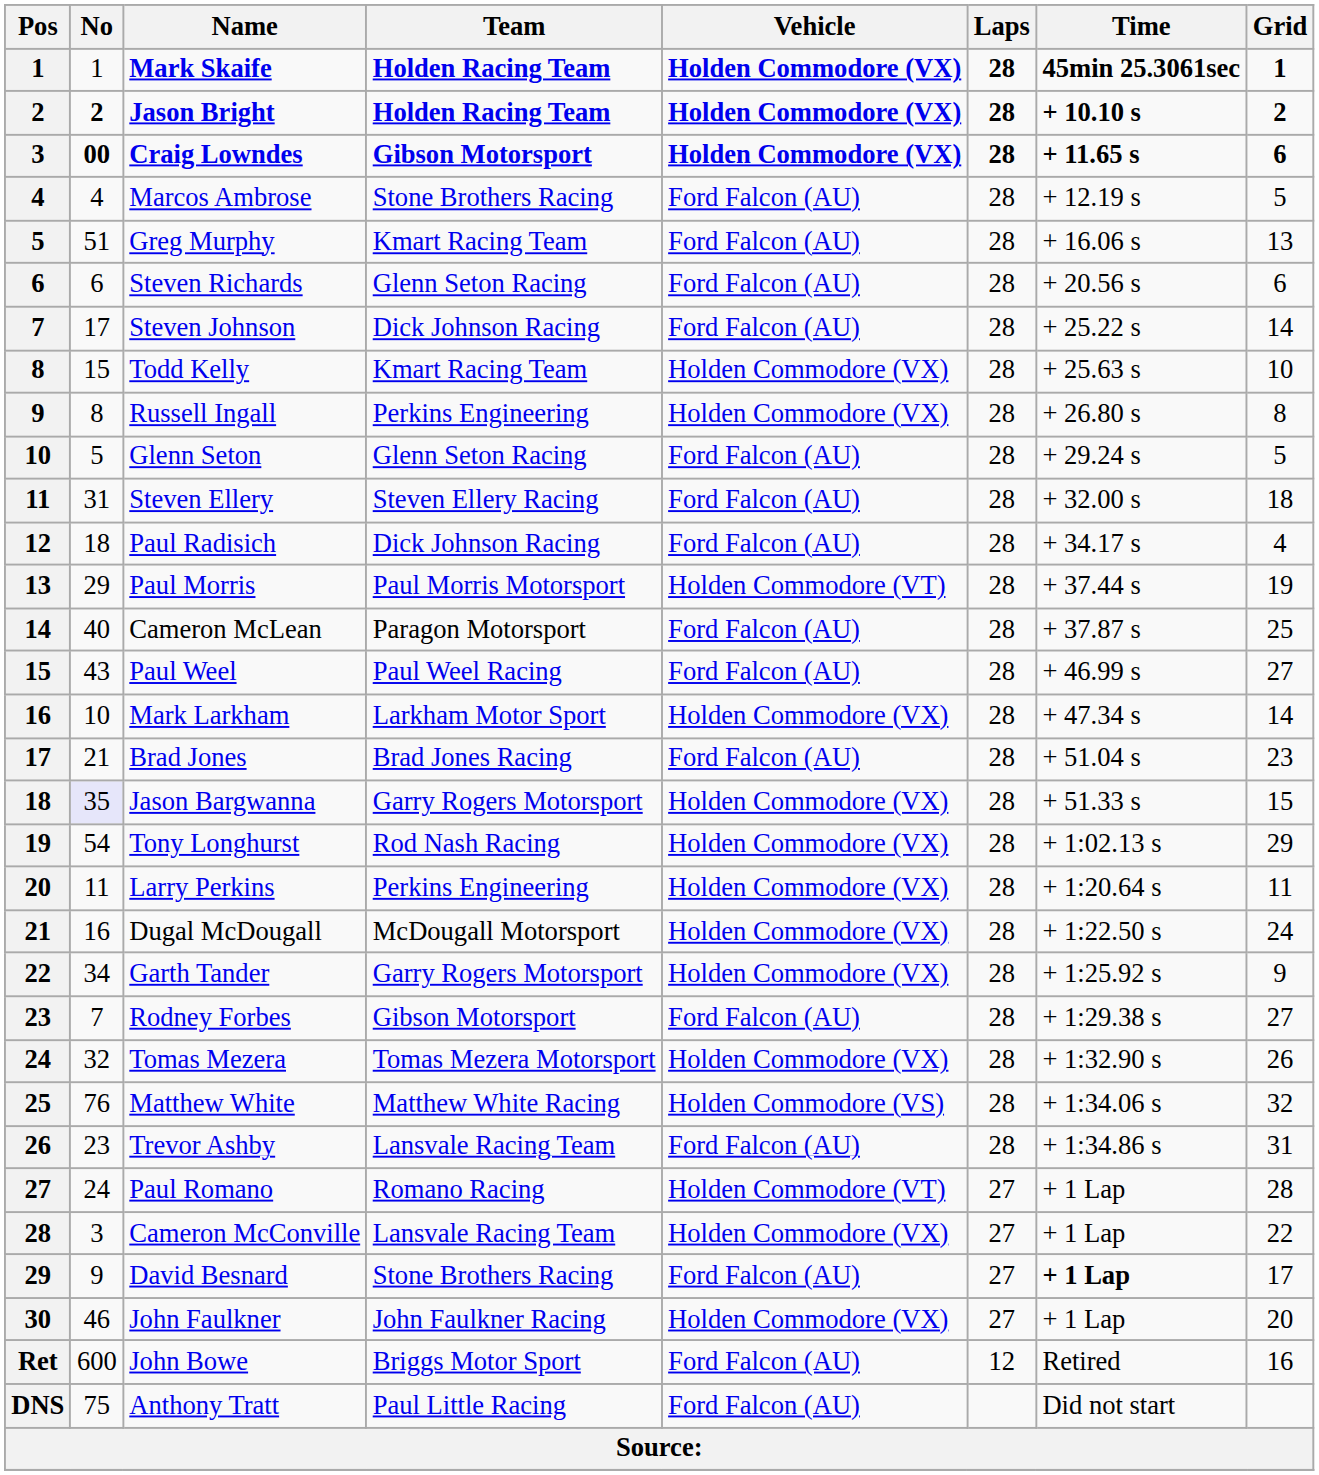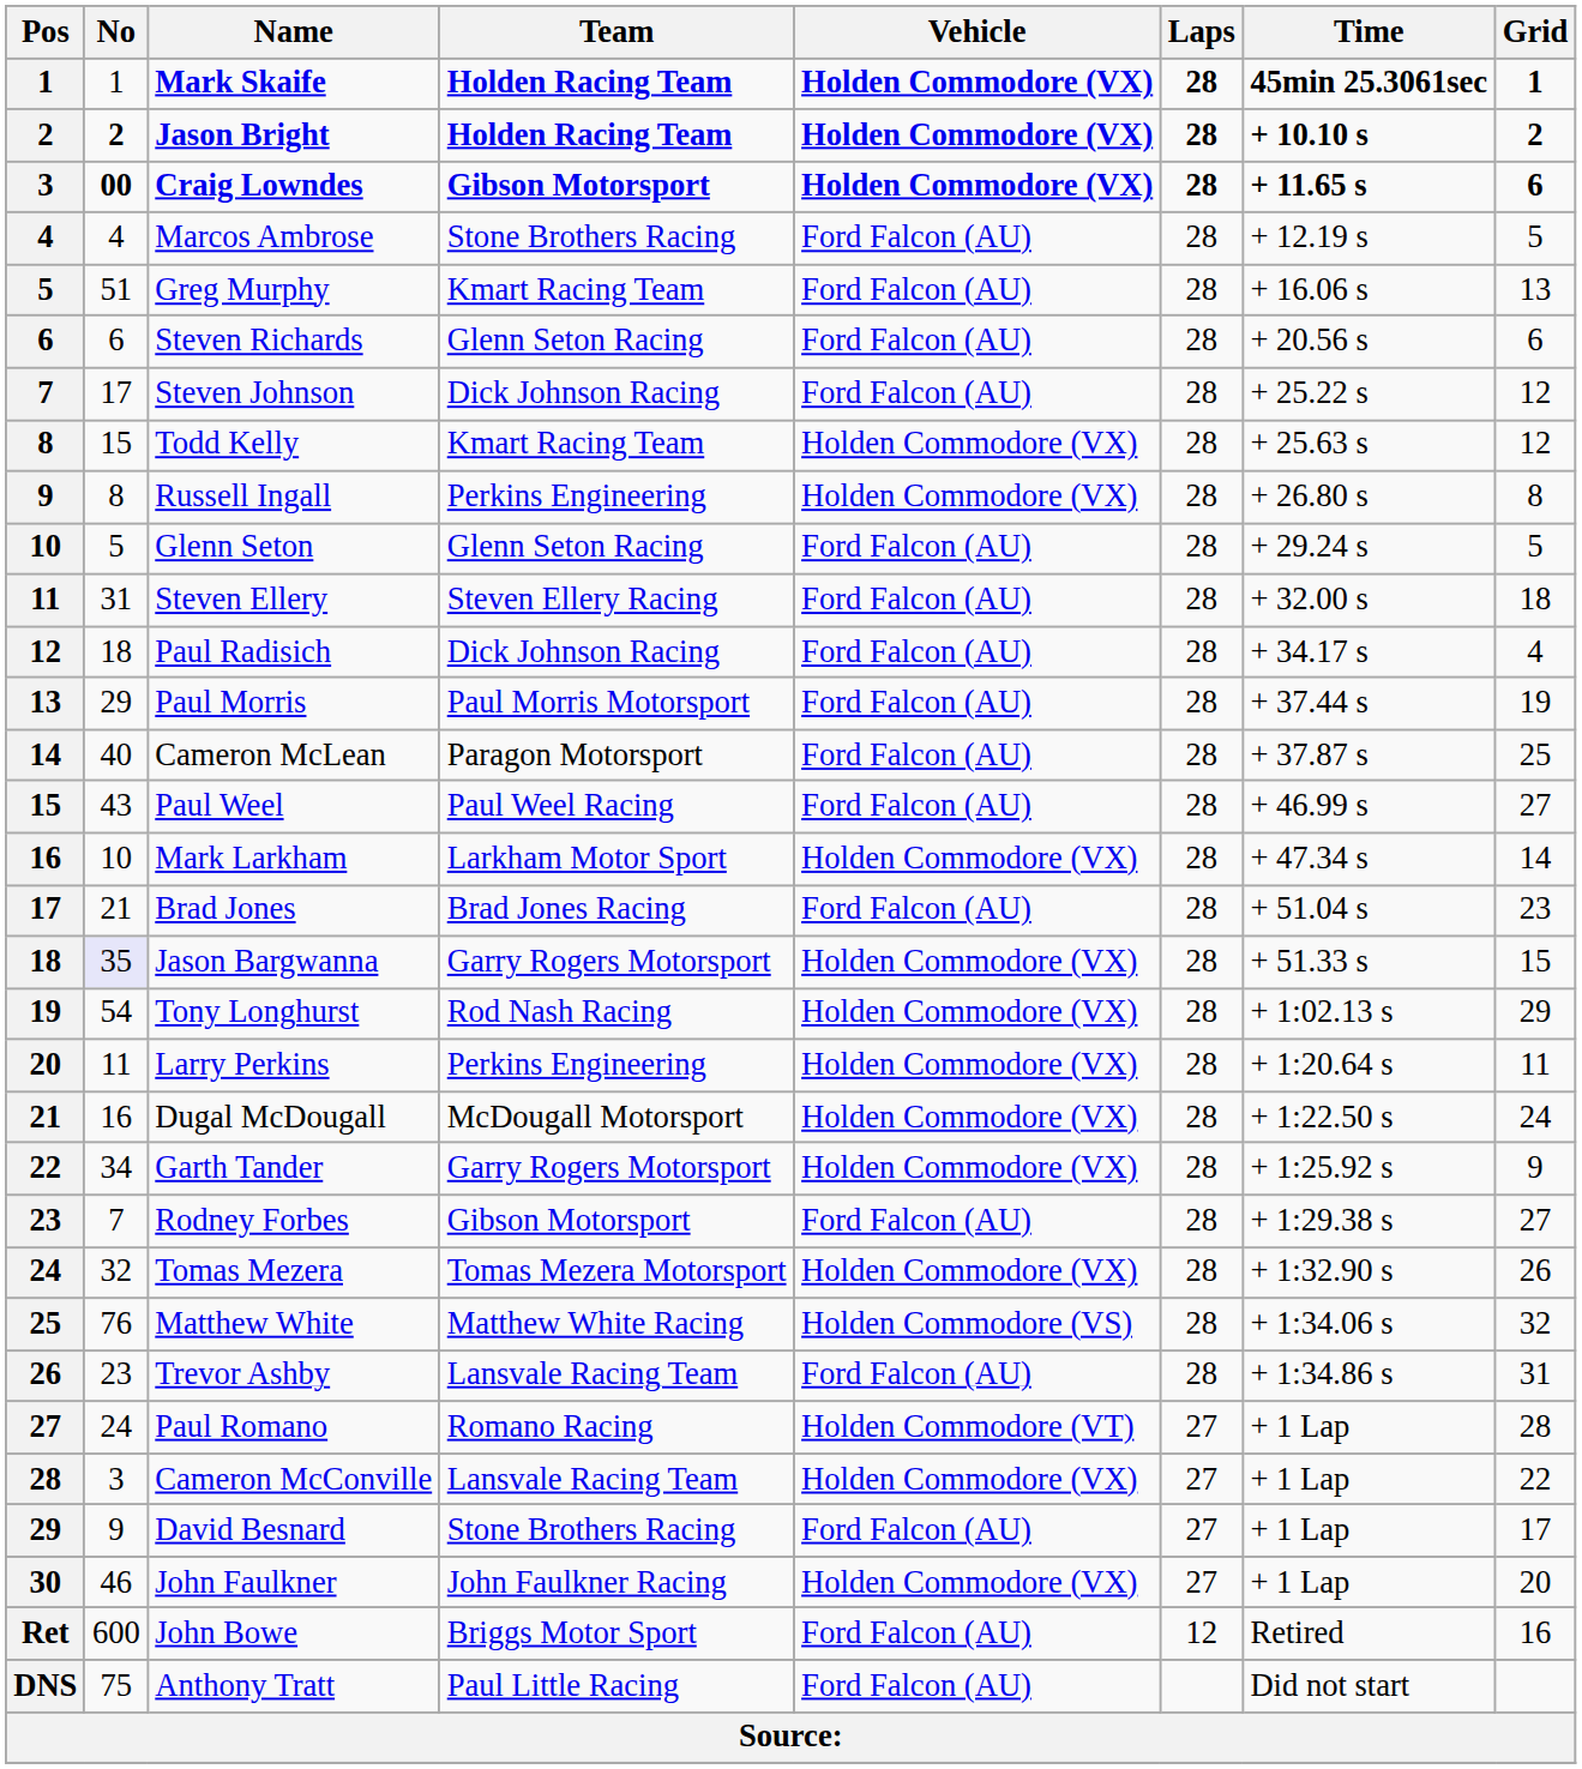Steven Johnson | Grid: 14 -> 12
Todd Kelly | Grid: 10 -> 12
Paul Morris | Vehicle: Holden Commodore (VT) -> Ford Falcon (AU)
David Besnard | Time: bold -> normal
